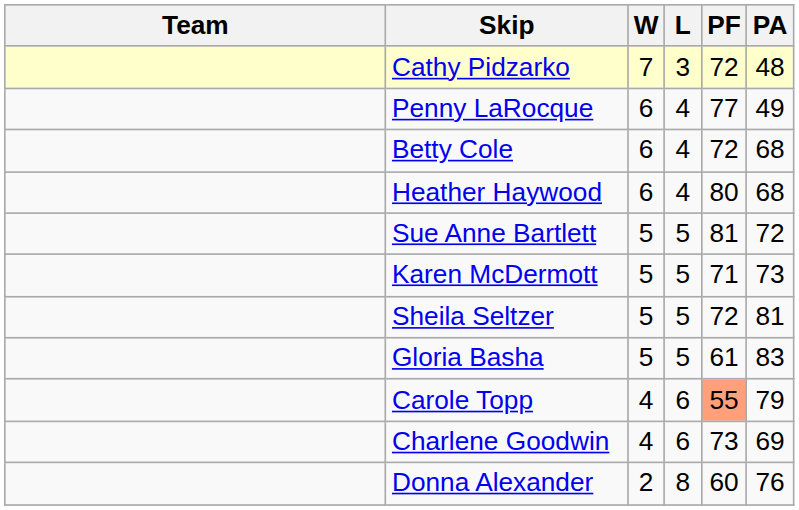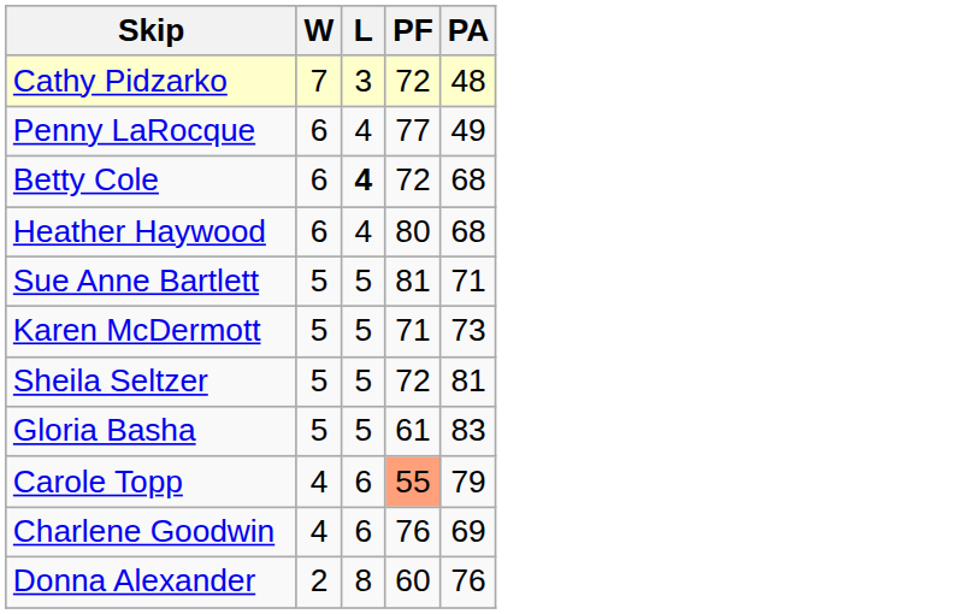- column: Team
Betty Cole | L: normal -> bold
Sue Anne Bartlett | PA: 72 -> 71
Charlene Goodwin | PF: 73 -> 76
